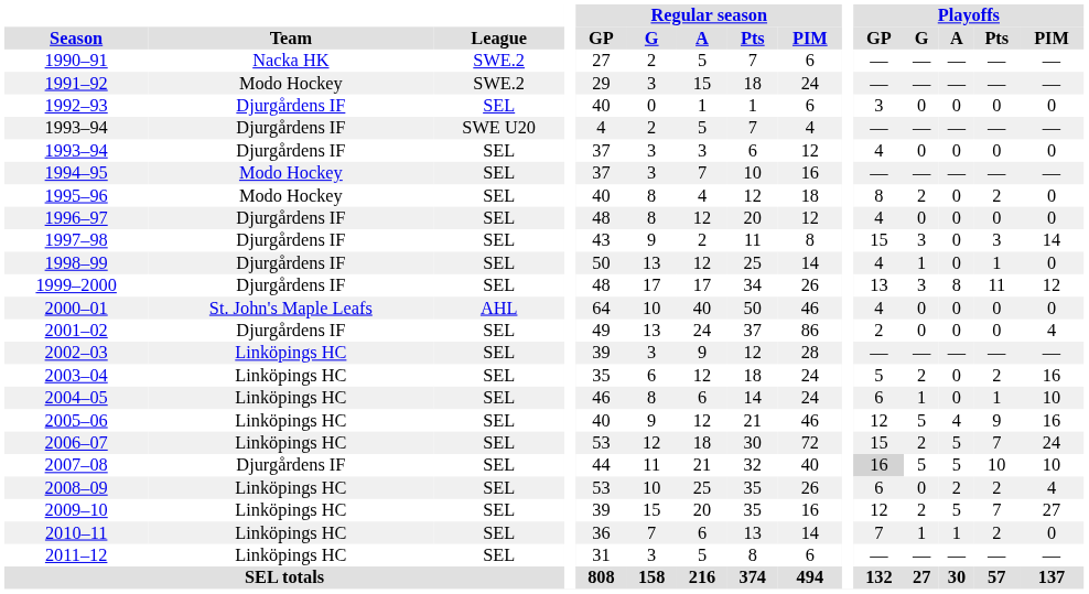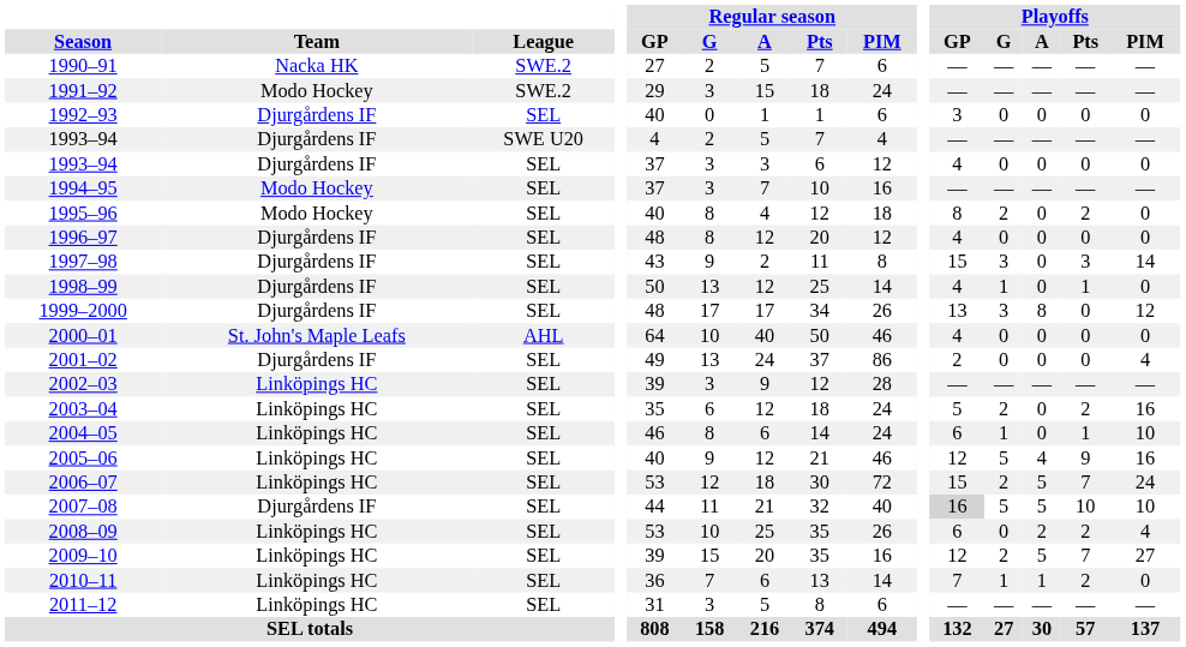1999–2000 | Playoffs / Pts: 11 -> 0
